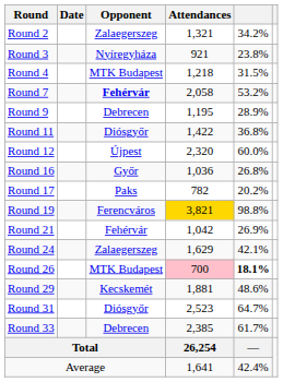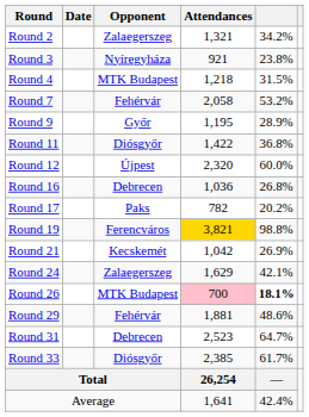Round 7 | Opponent: bold -> normal
Round 9 | Opponent: Debrecen -> Győr
Round 16 | Opponent: Győr -> Debrecen
Round 21 | Opponent: Fehérvár -> Kecskemét
Round 29 | Opponent: Kecskemét -> Fehérvár
Round 31 | Opponent: Diósgyőr -> Debrecen
Round 33 | Opponent: Debrecen -> Diósgyőr
